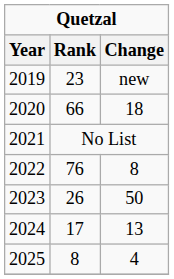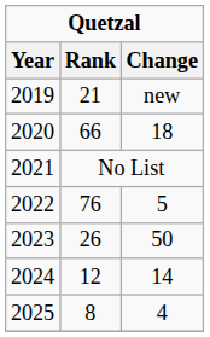2019 | Rank: 23 -> 21
2022 | Change: 8 -> 5
2024 | Rank: 17 -> 12
2024 | Change: 13 -> 14
